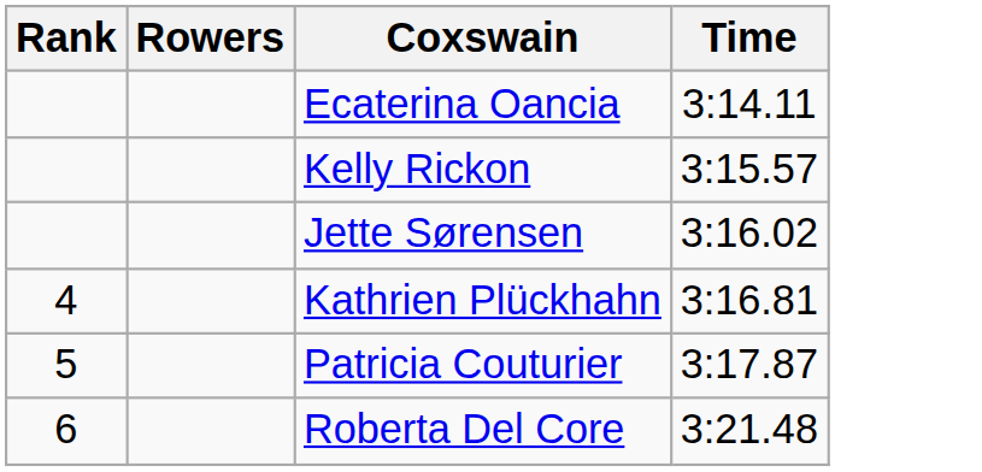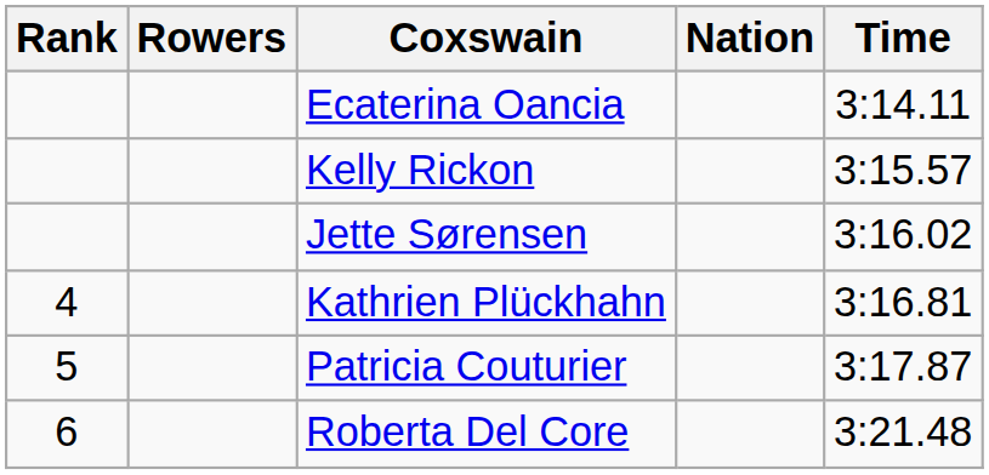+ column: Nation
